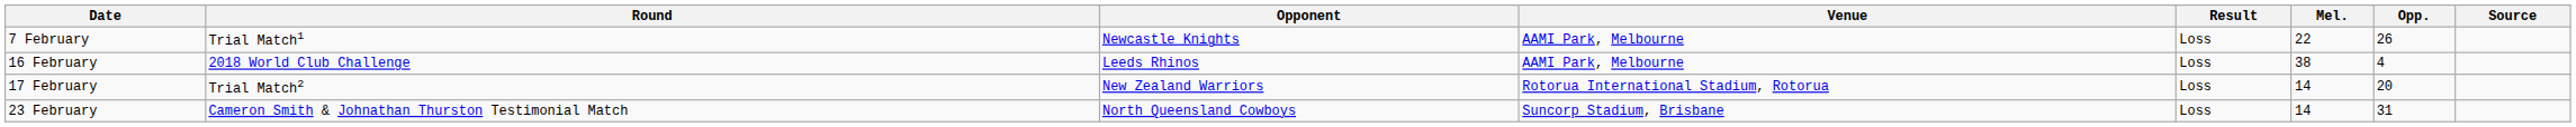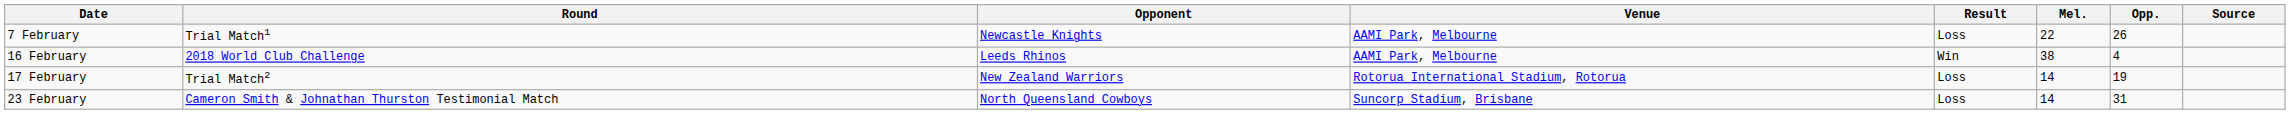16 February | Result: Loss -> Win
17 February | Opp.: 20 -> 19
